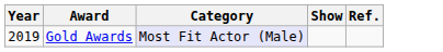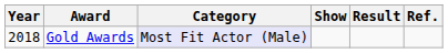+ column: Result
Gold Awards | Year: 2019 -> 2018
